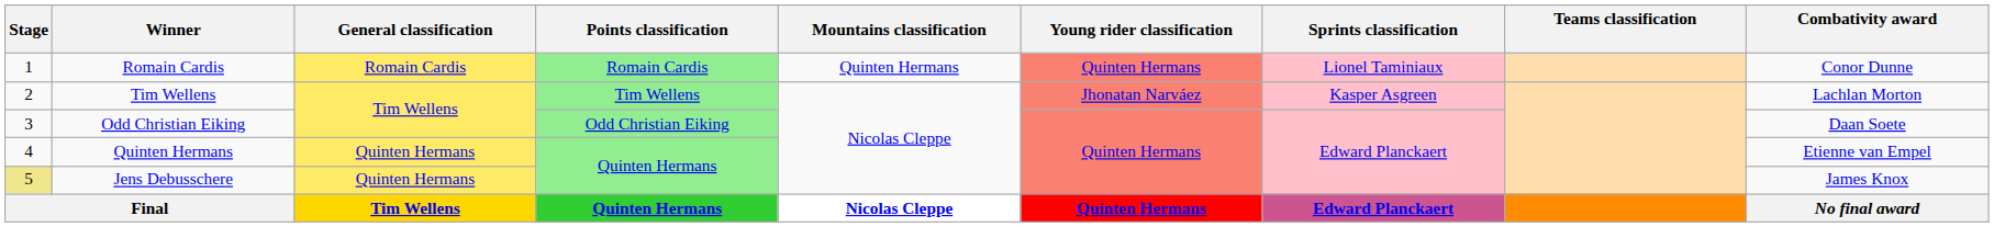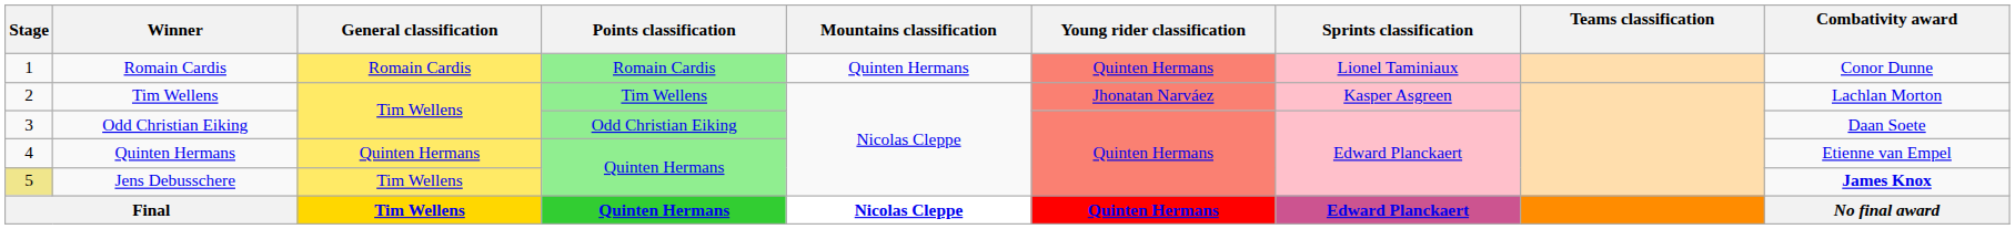Jens Debusschere | General classification: Quinten Hermans -> Tim Wellens
Jens Debusschere | Combativity award: normal -> bold
